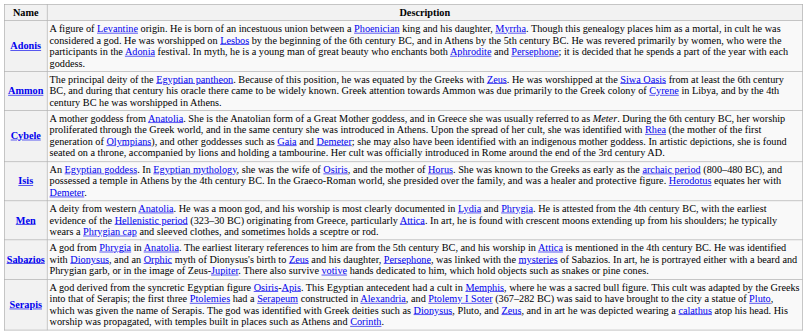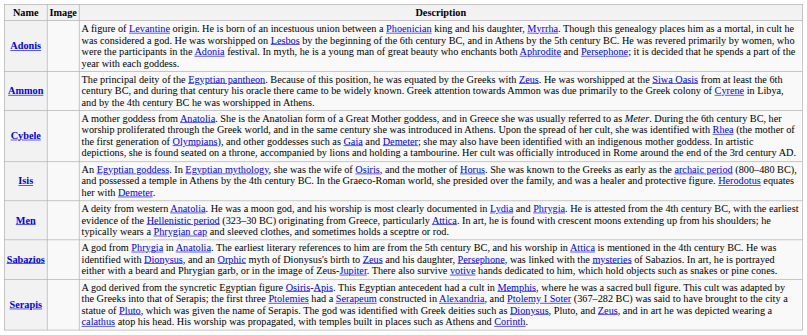+ column: Image
